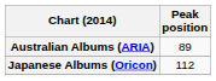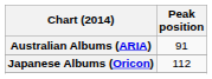Australian Albums (ARIA) | Peak position: 89 -> 91
